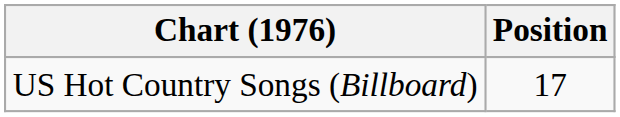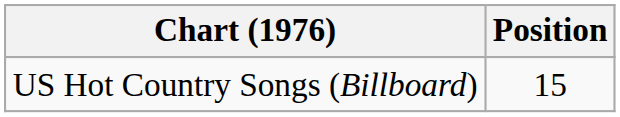US Hot Country Songs (Billboard) | Position: 17 -> 15
